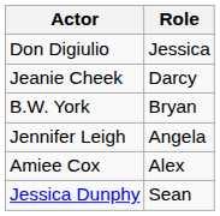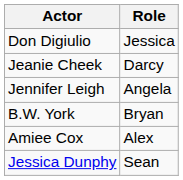rows swapped: Jennifer Leigh <-> B.W. York
